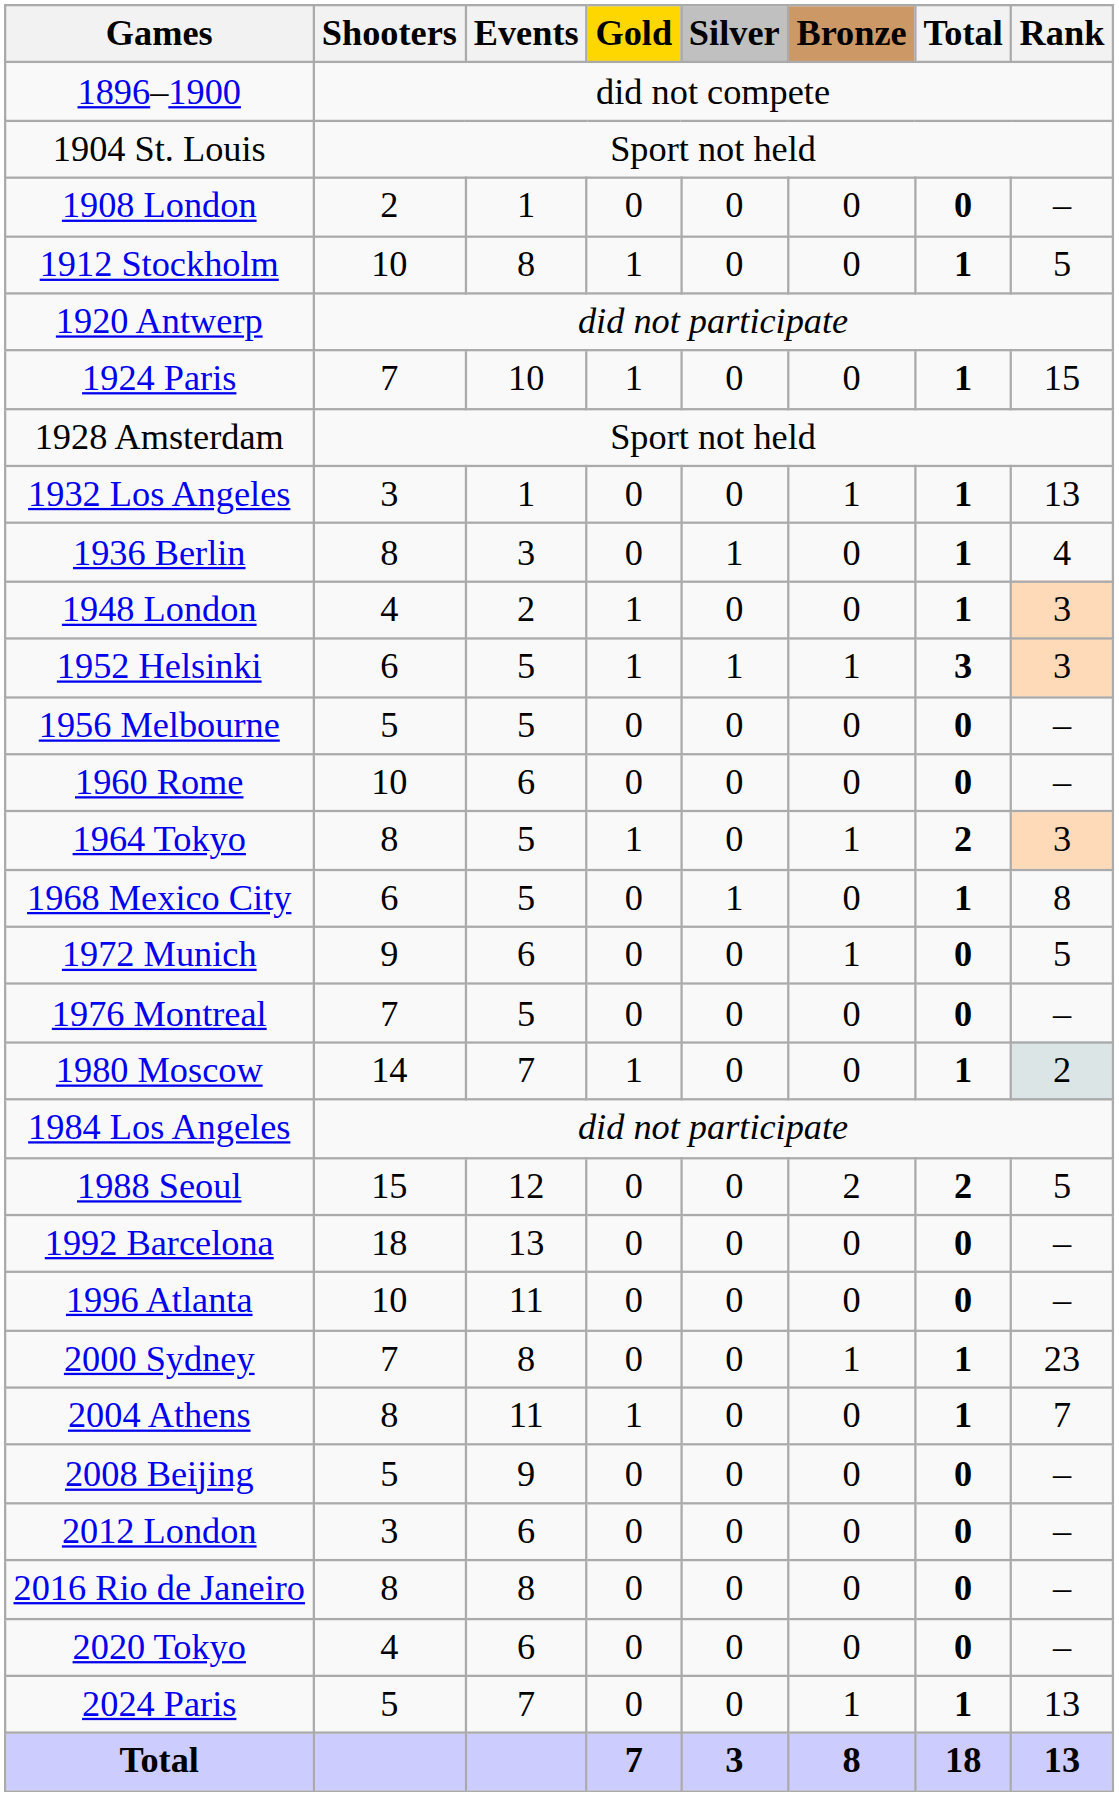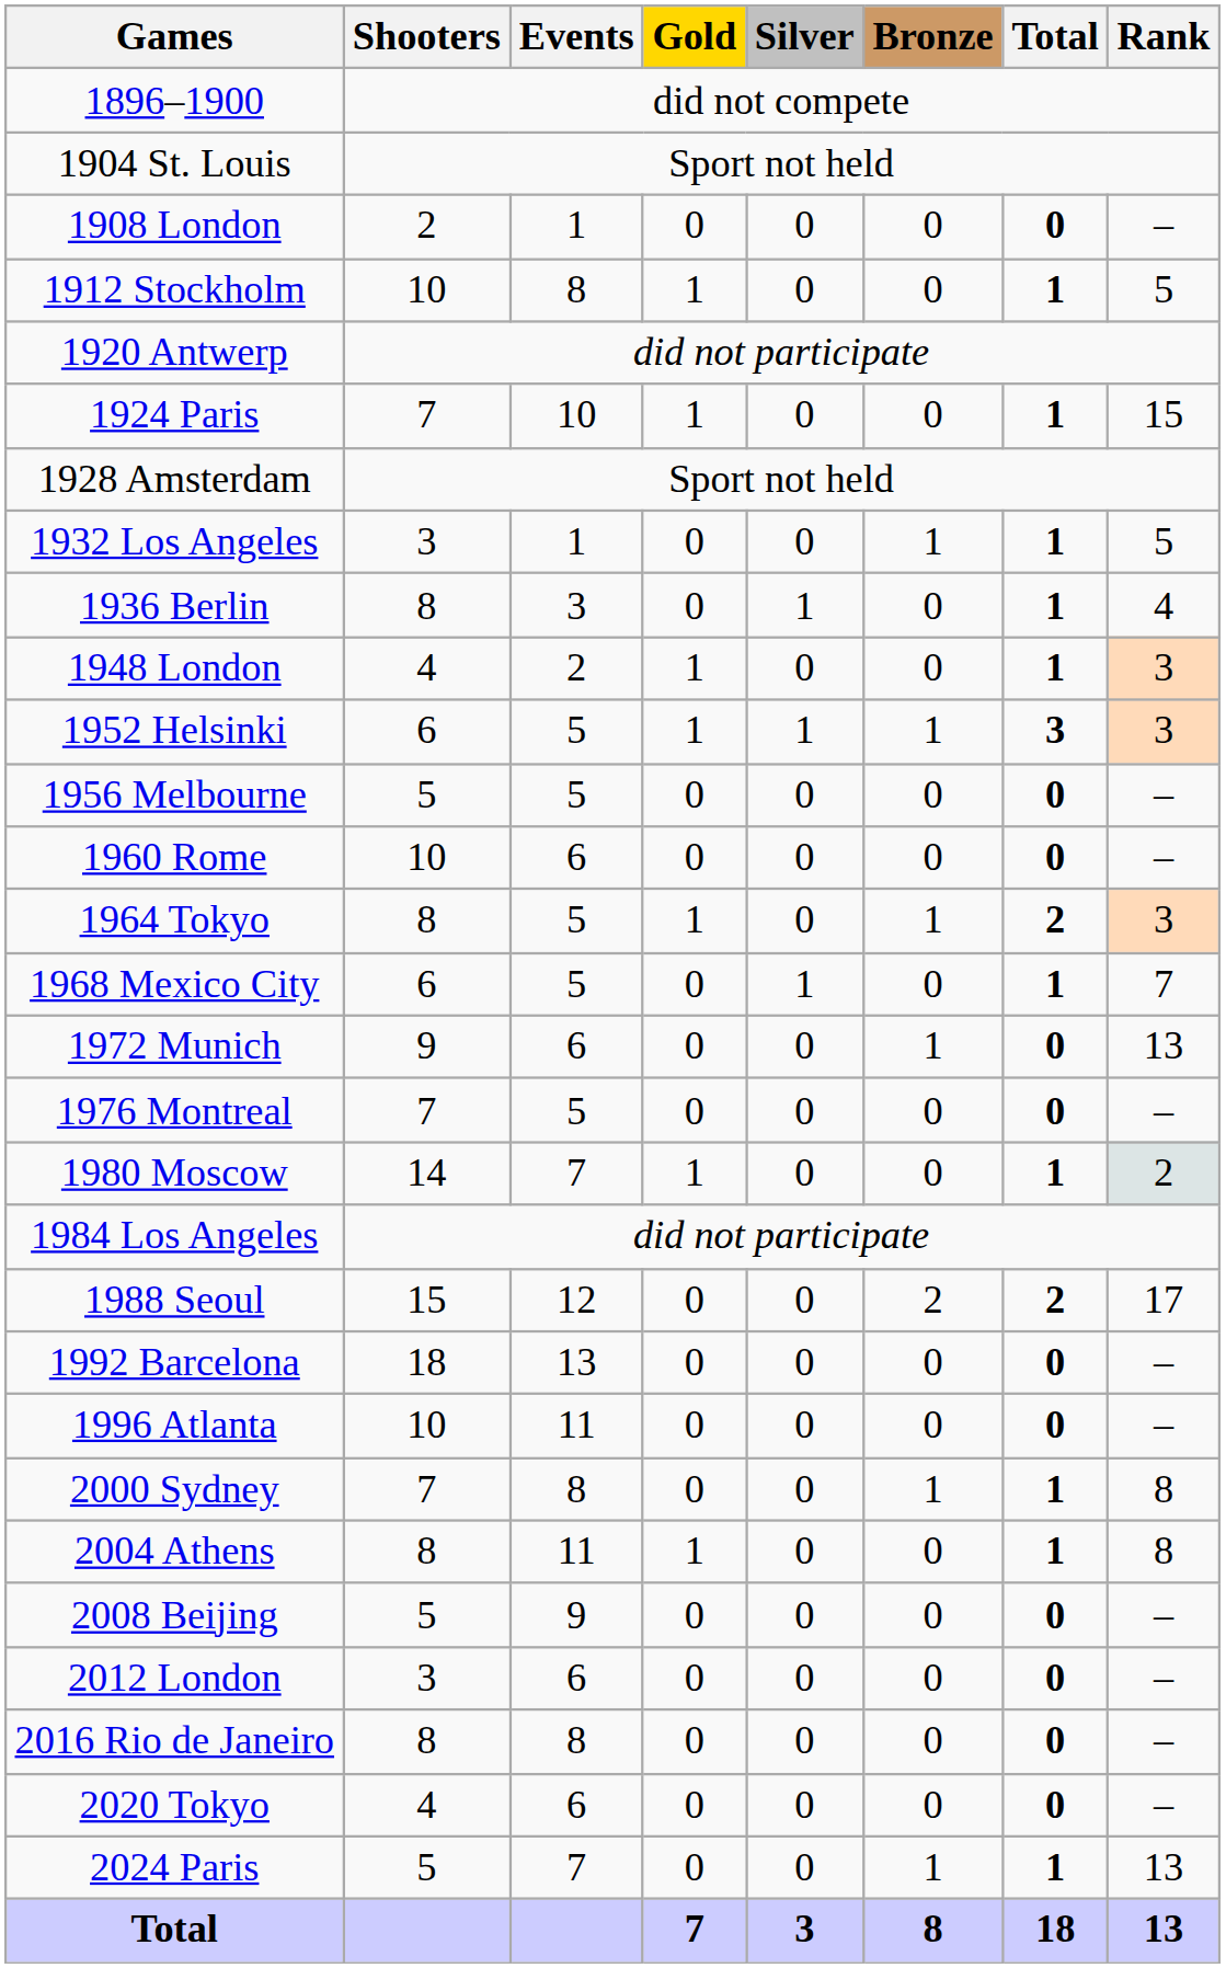1932 Los Angeles | Rank: 13 -> 5
1968 Mexico City | Rank: 8 -> 7
1972 Munich | Rank: 5 -> 13
1988 Seoul | Rank: 5 -> 17
2000 Sydney | Rank: 23 -> 8
2004 Athens | Rank: 7 -> 8
